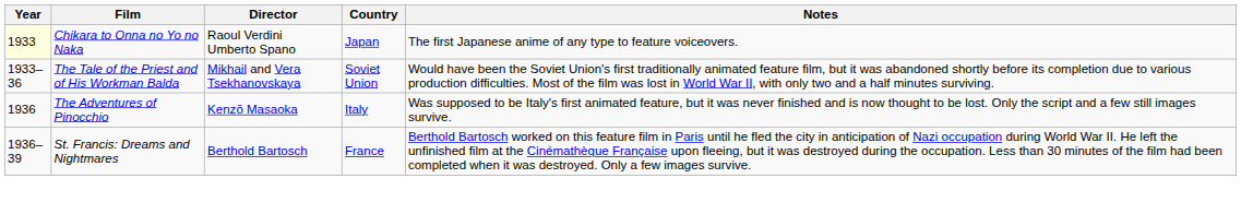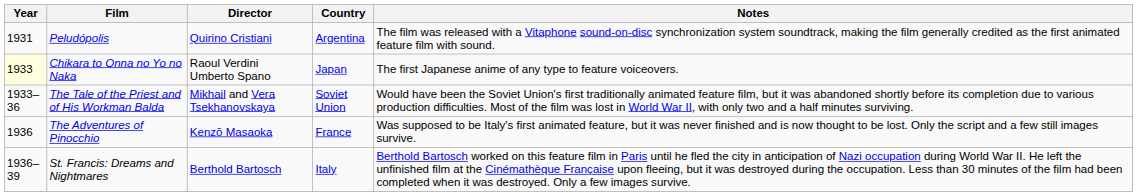+ row: 1931 | Peludópolis | Quirino Cristiani | Argentina | The film was released with a Vitaphone sound-on-disc synchronization system soundtrack, making the film generally credited as the first animated feature film with sound.
The Adventures of Pinocchio | Country: Italy -> France
St. Francis: Dreams and Nightmares | Country: France -> Italy
